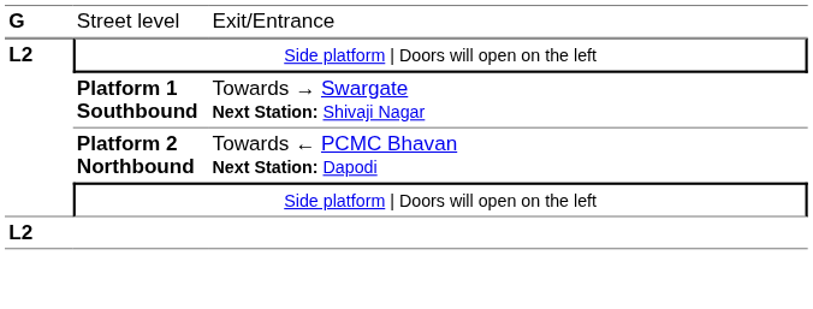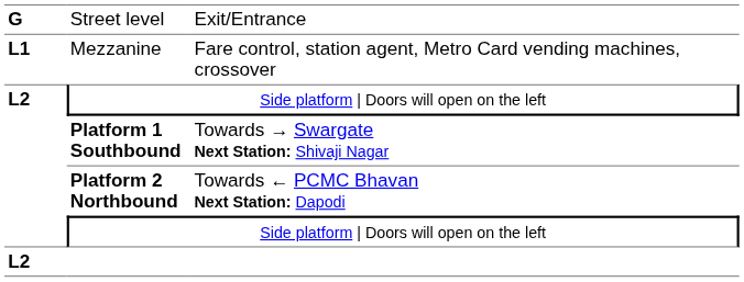+ row: L1 | Mezzanine | Fare control, station agent, Metro Card vending machines, crossover
